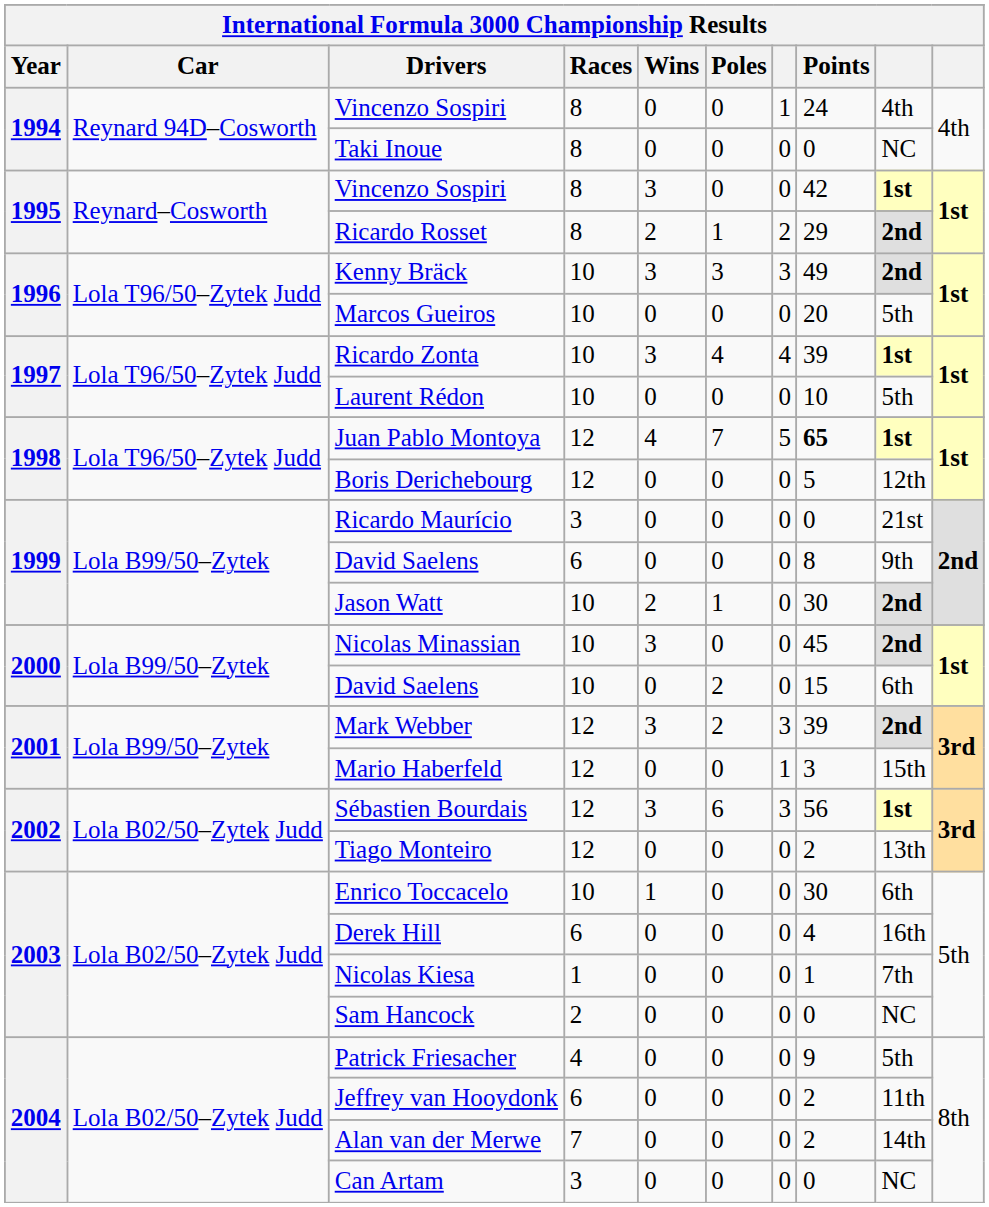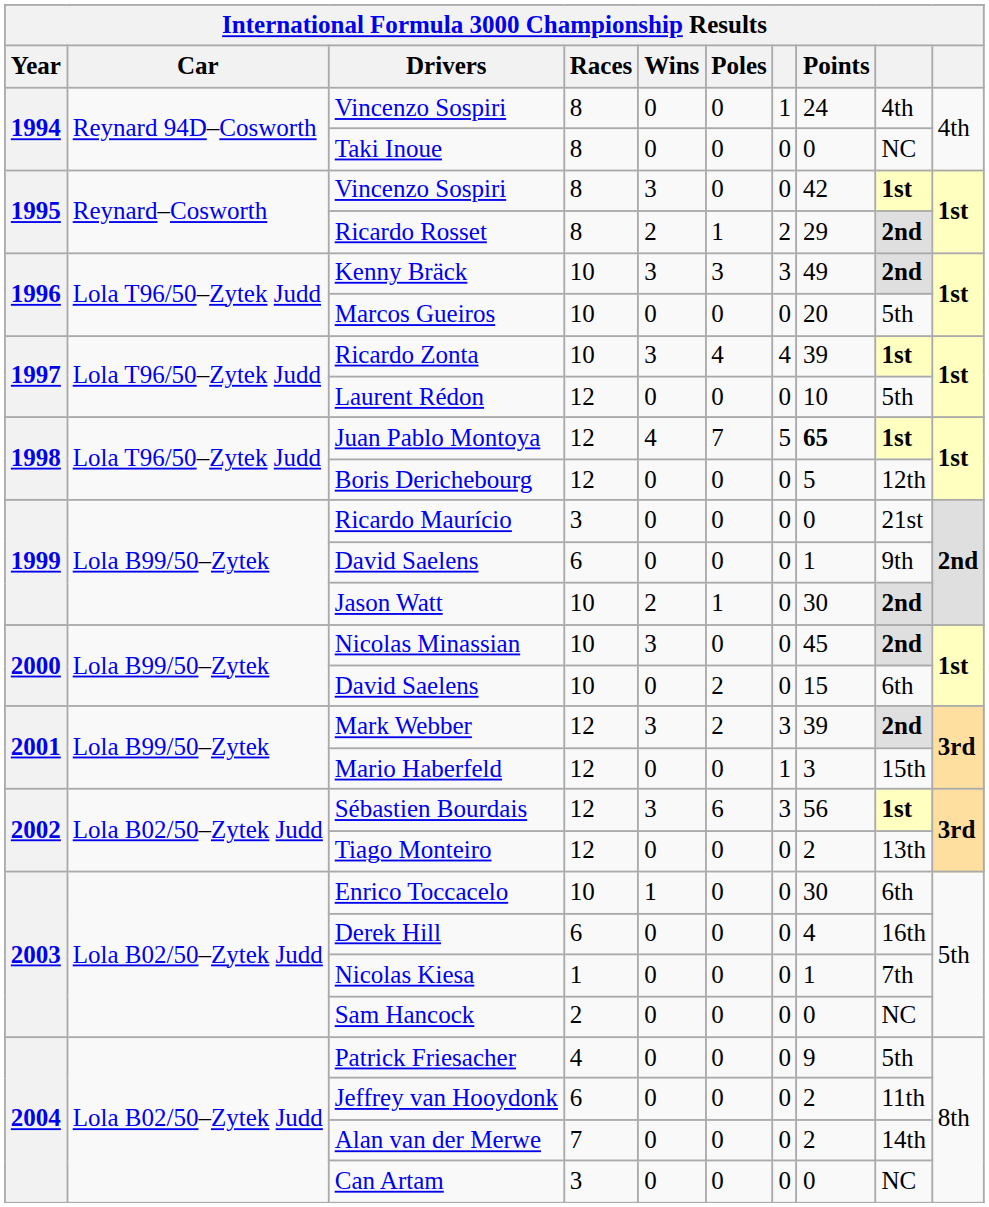Laurent Rédon | Races: 10 -> 12
1999 / David Saelens | Points: 8 -> 1
